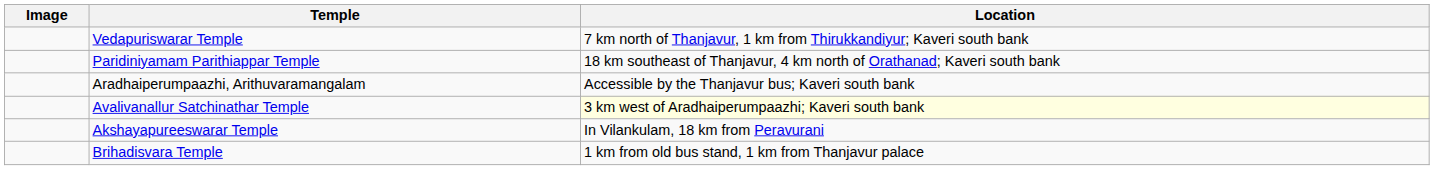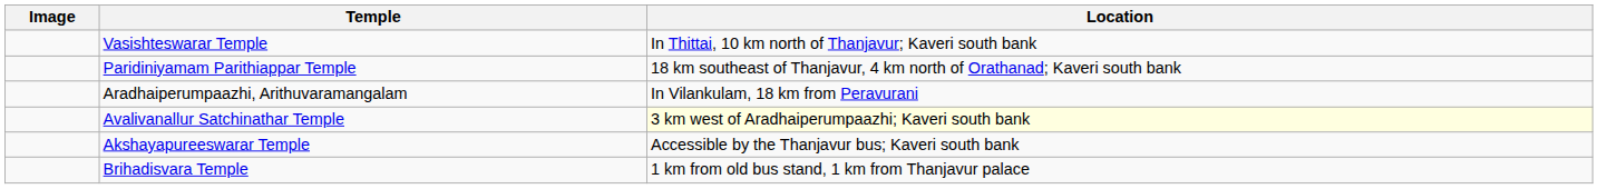- row: Vedapuriswarar Temple | 7 km north of Thanjavur, 1 km from Thirukkandiyur; Kaveri south bank
+ row: Vasishteswarar Temple | In Thittai, 10 km north of Thanjavur; Kaveri south bank
Aradhaiperumpaazhi, Arithuvaramangalam | Location: Accessible by the Thanjavur bus; Kaveri south bank -> In Vilankulam, 18 km from Peravurani
Akshayapureeswarar Temple | Location: In Vilankulam, 18 km from Peravurani -> Accessible by the Thanjavur bus; Kaveri south bank
